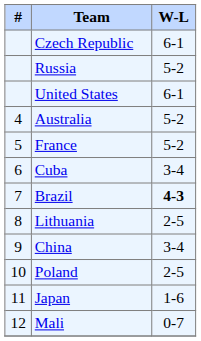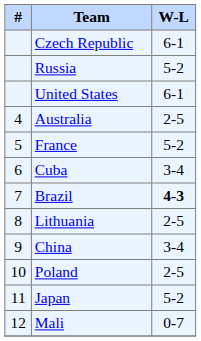Australia | W-L: 5-2 -> 2-5
Japan | W-L: 1-6 -> 5-2
